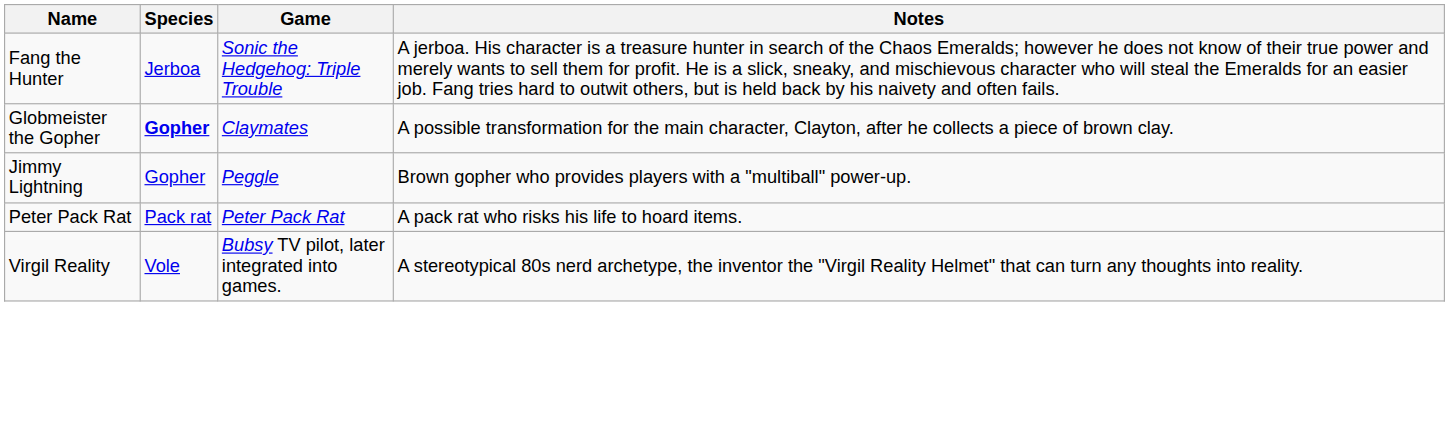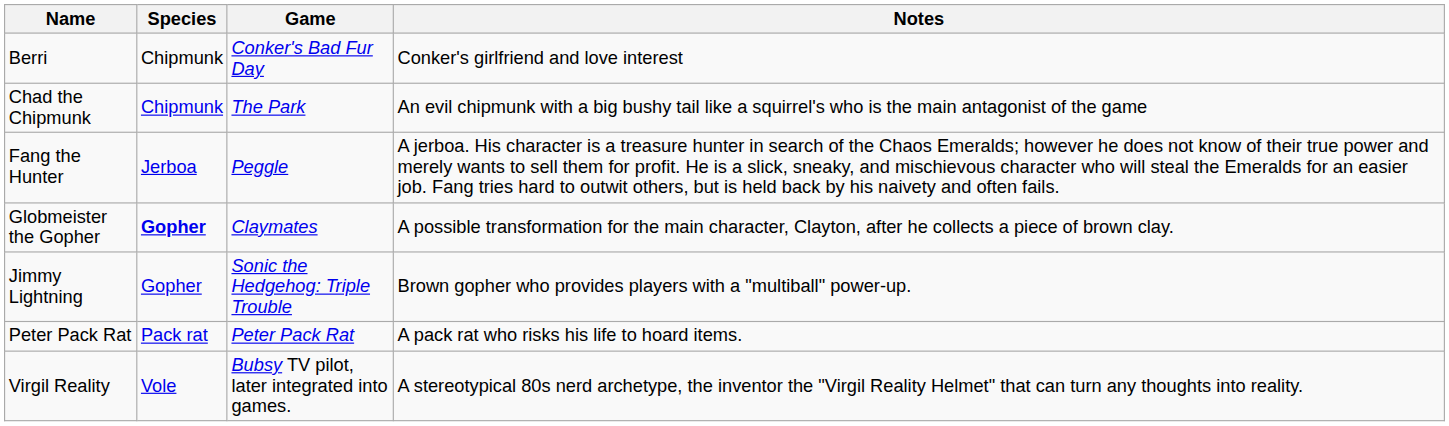+ row: Berri | Chipmunk | Conker's Bad Fur Day | Conker's girlfriend and love interest
+ row: Chad the Chipmunk | Chipmunk | The Park | An evil chipmunk with a big bushy tail like a squirrel's who is the main antagonist of the game
Fang the Hunter | Game: Sonic the Hedgehog: Triple Trouble -> Peggle
Jimmy Lightning | Game: Peggle -> Sonic the Hedgehog: Triple Trouble
